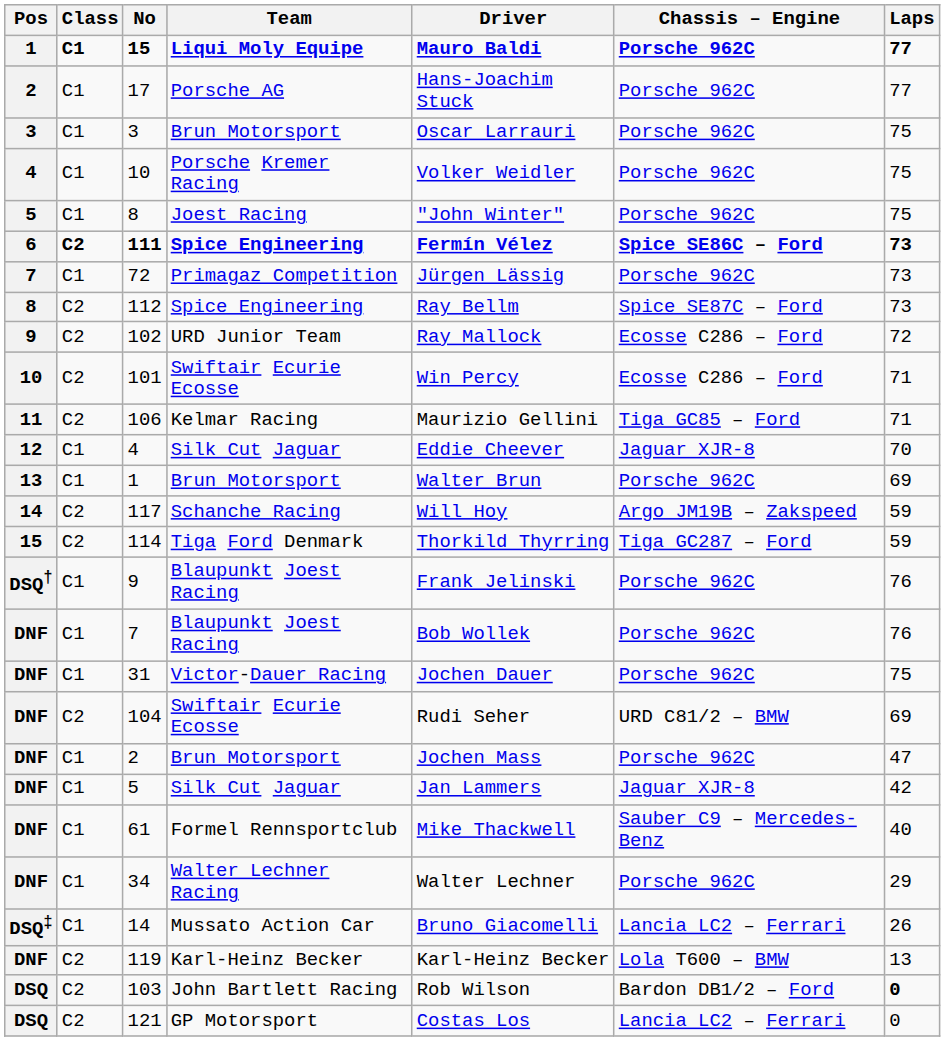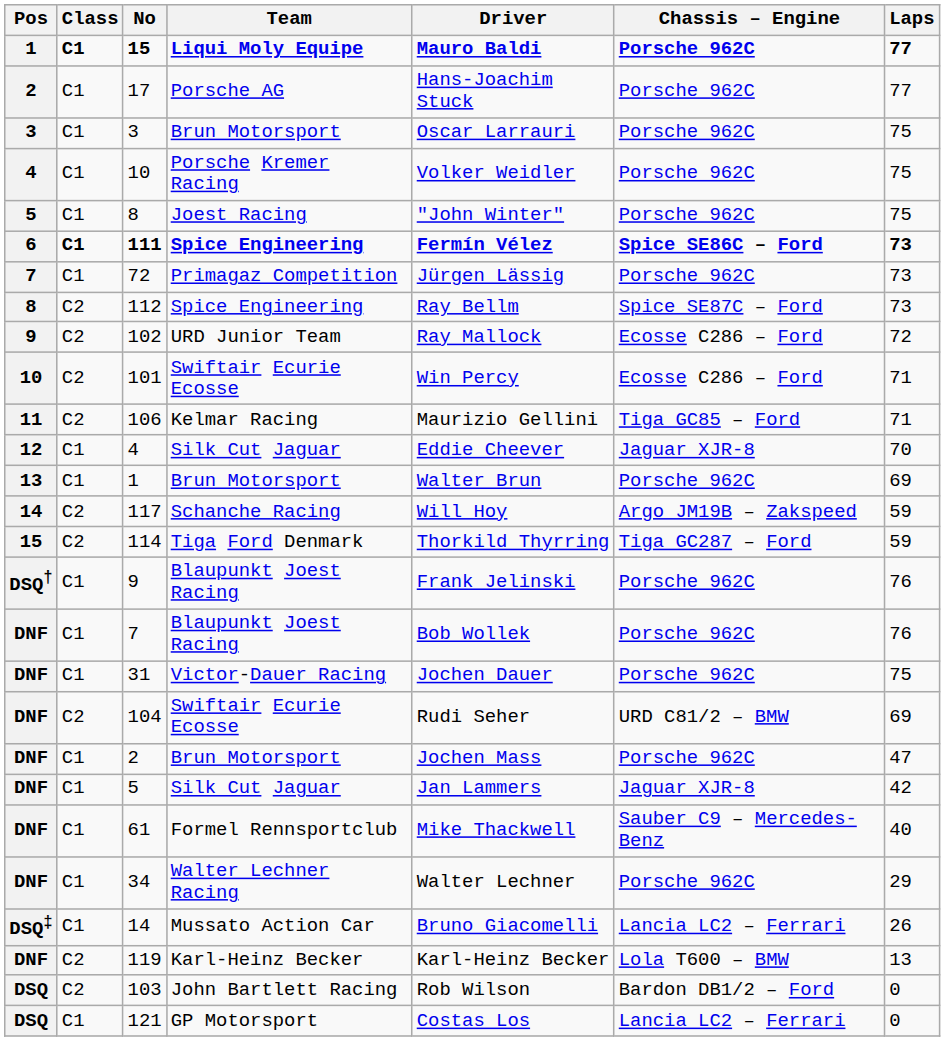111 | Class: C2 -> C1
103 | Laps: bold -> normal
121 | Class: C2 -> C1
